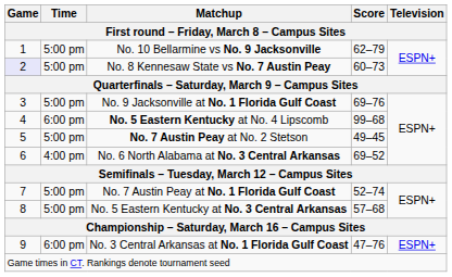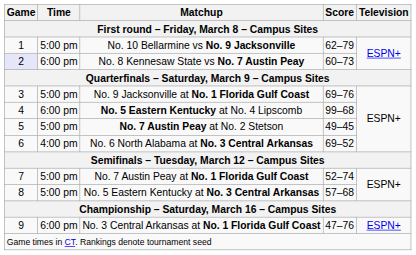No. 8 Kennesaw State vs No. 7 Austin Peay | Time: 5:00 pm -> 6:00 pm
